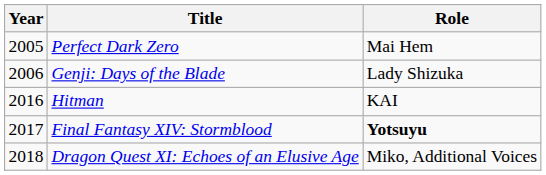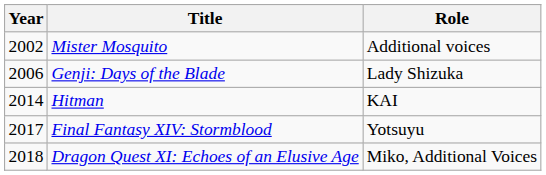+ row: 2002 | Mister Mosquito | Additional voices
- row: 2005 | Perfect Dark Zero | Mai Hem
Hitman | Year: 2016 -> 2014
Final Fantasy XIV: Stormblood | Role: bold -> normal
